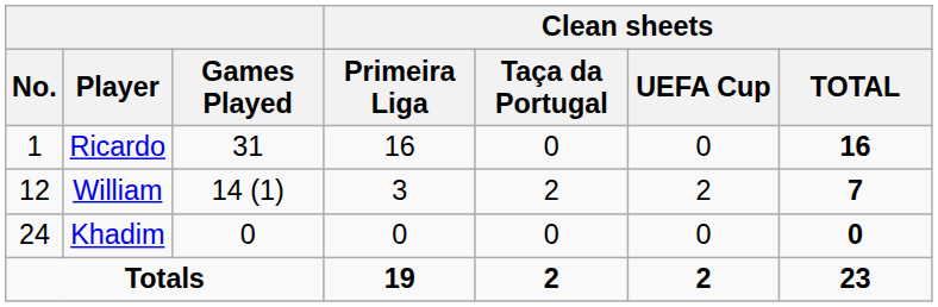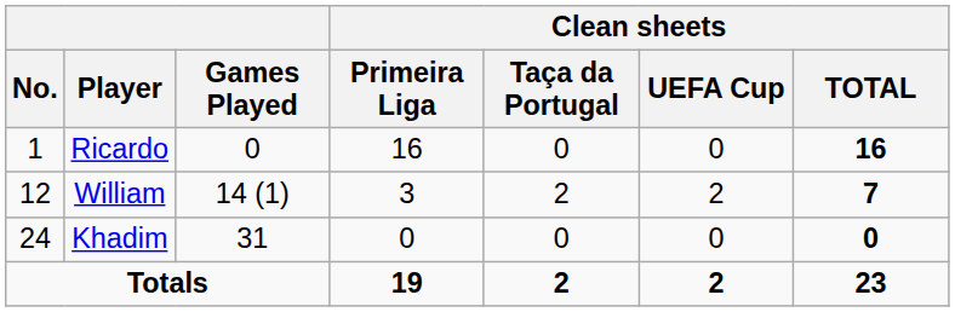Ricardo | Games Played: 31 -> 0
Khadim | Games Played: 0 -> 31
